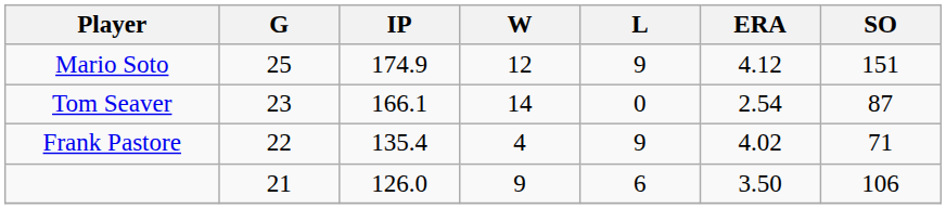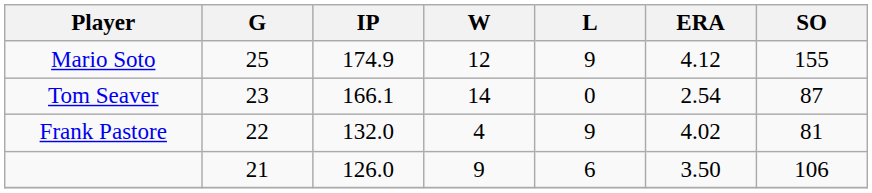Mario Soto | SO: 151 -> 155
Frank Pastore | IP: 135.4 -> 132.0
Frank Pastore | SO: 71 -> 81
